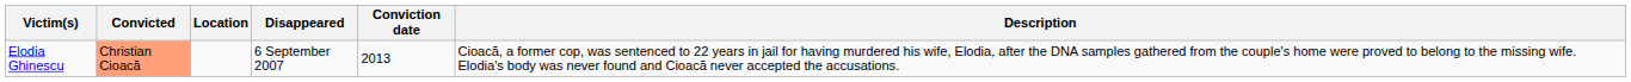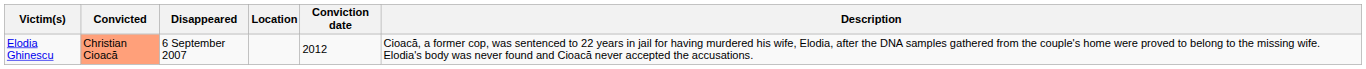columns swapped: Location <-> Disappeared
Elodia Ghinescu | Conviction date: 2013 -> 2012
